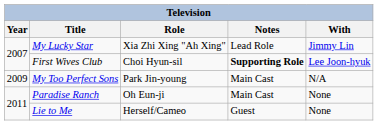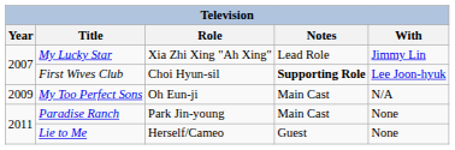My Too Perfect Sons | Role: Park Jin-young -> Oh Eun-ji
Paradise Ranch | Role: Oh Eun-ji -> Park Jin-young
